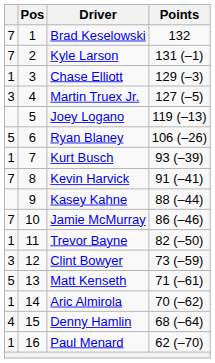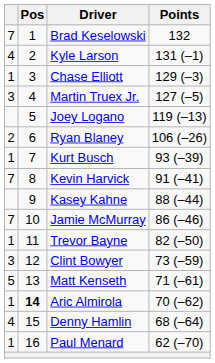Kyle Larson | column 1: 7 -> 4
Ryan Blaney | column 1: 5 -> 2
Aric Almirola | Pos: normal -> bold
